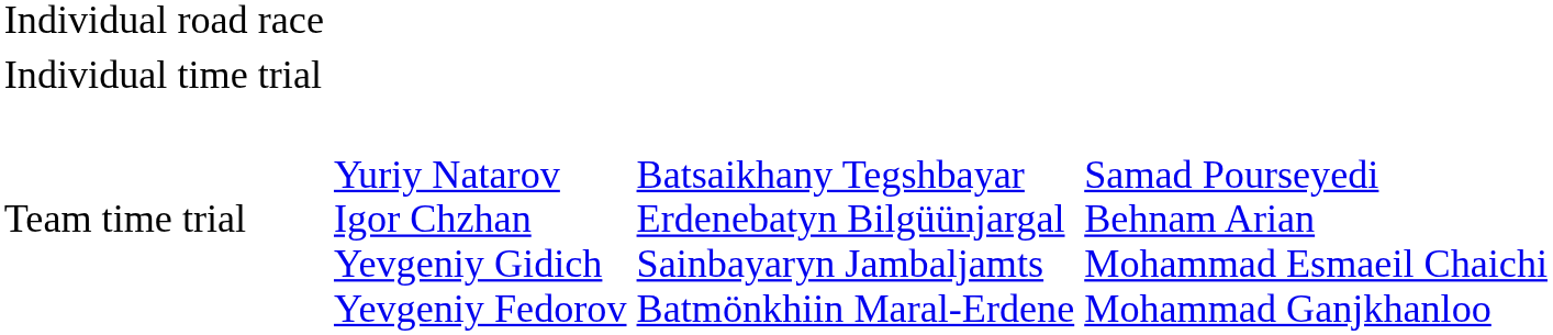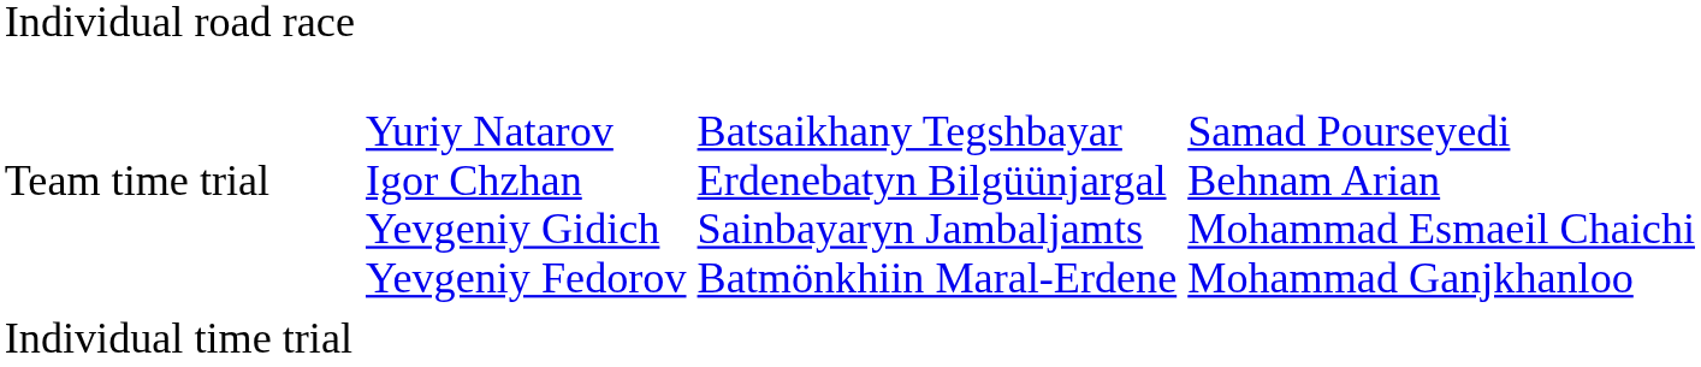rows swapped: Individual time trial <-> Team time trial
